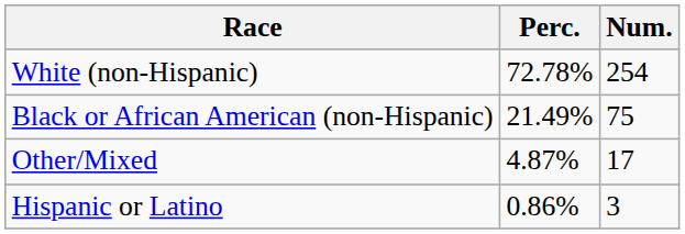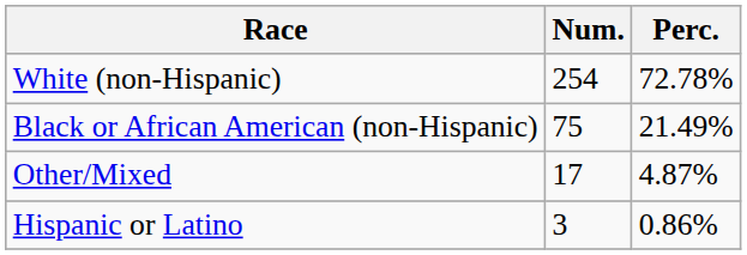columns swapped: Num. <-> Perc.
